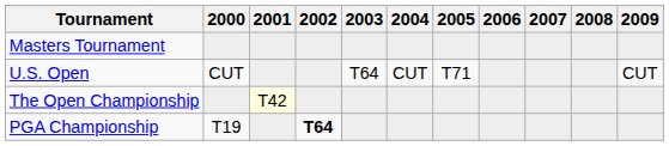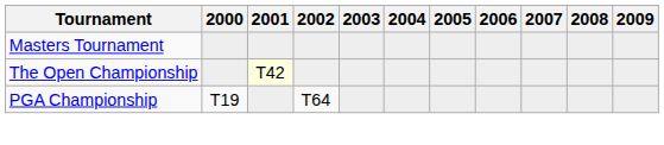- row: U.S. Open | CUT | T64 | CUT | T71 | CUT
PGA Championship | 2002: bold -> normal
